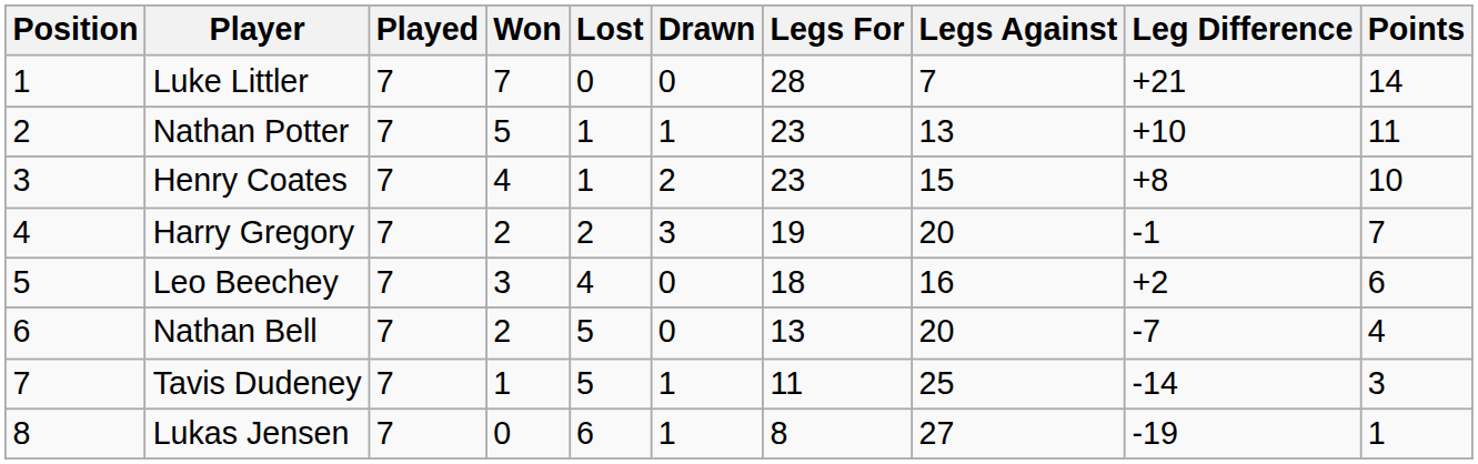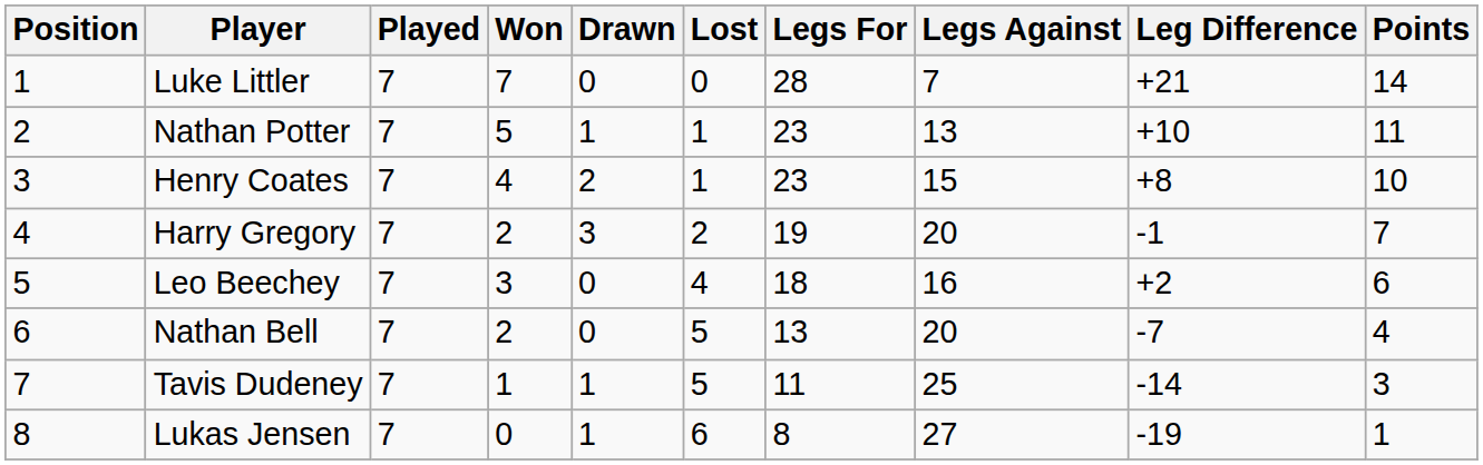columns swapped: Drawn <-> Lost
